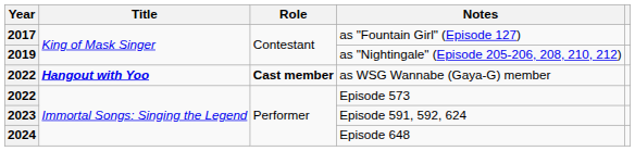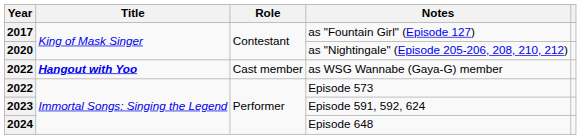as "Nightingale" (Episode 205-206, 208, 210, 212) | Year: 2019 -> 2020
as WSG Wannabe (Gaya-G) member | Role: bold -> normal
